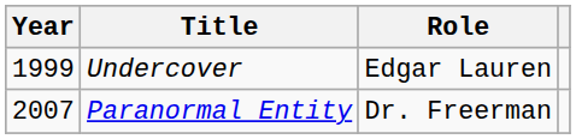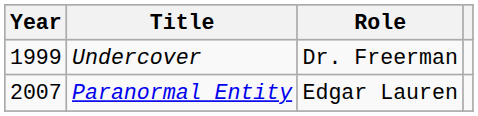Undercover | Role: Edgar Lauren -> Dr. Freerman
Paranormal Entity | Role: Dr. Freerman -> Edgar Lauren
